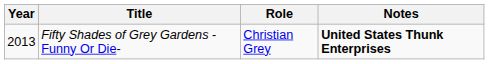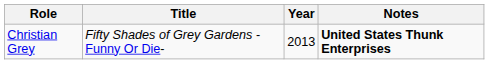columns swapped: Year <-> Role
